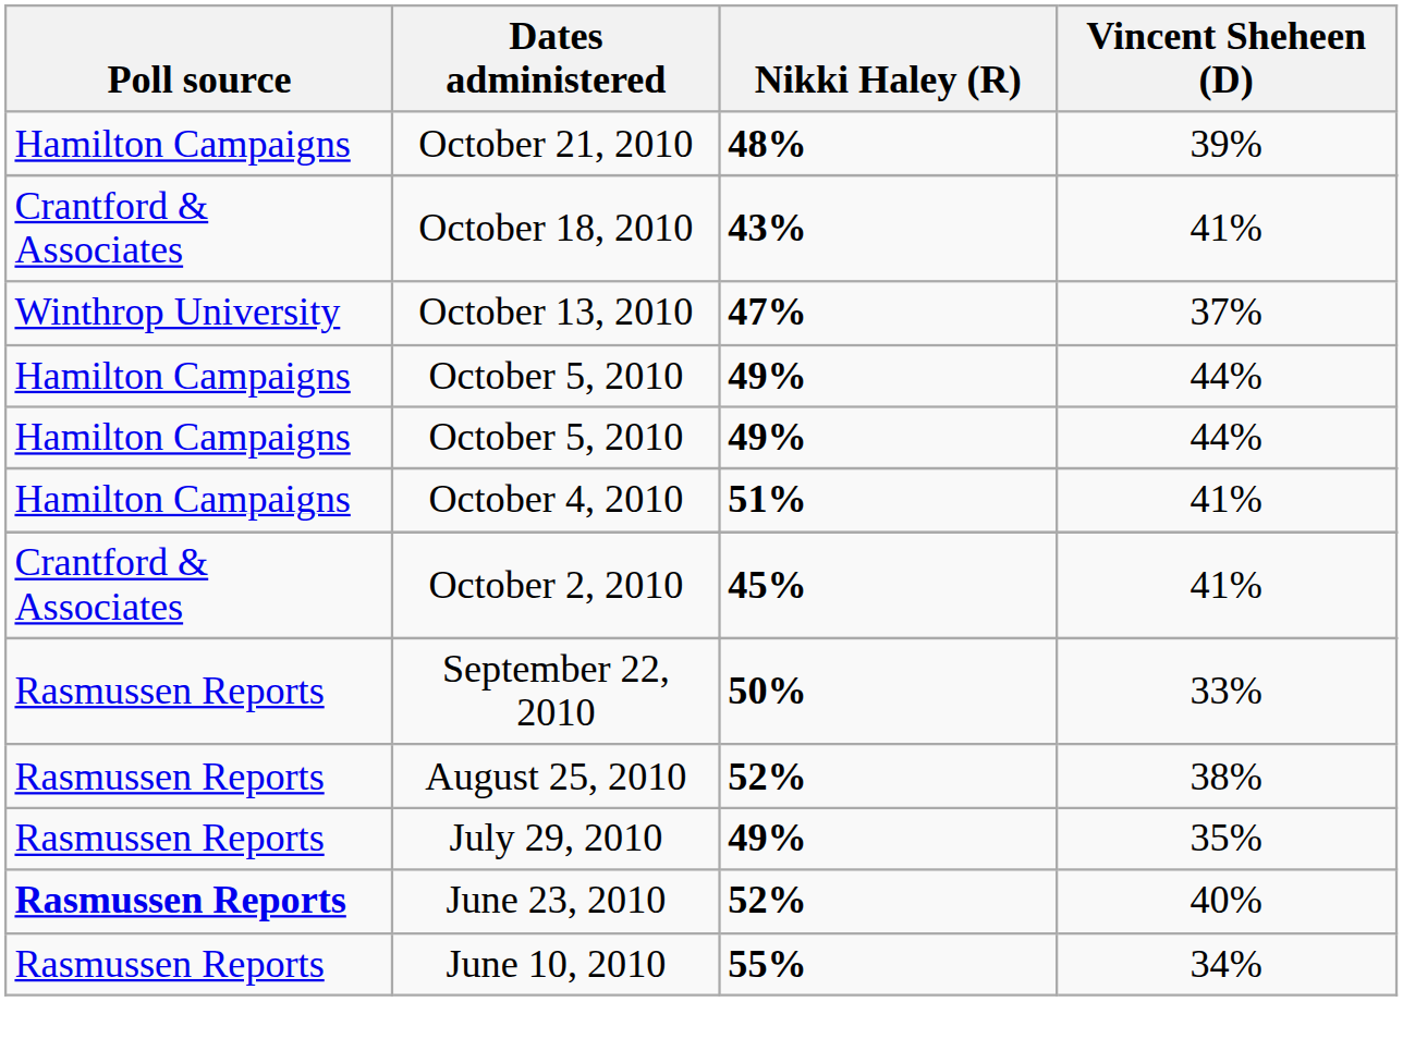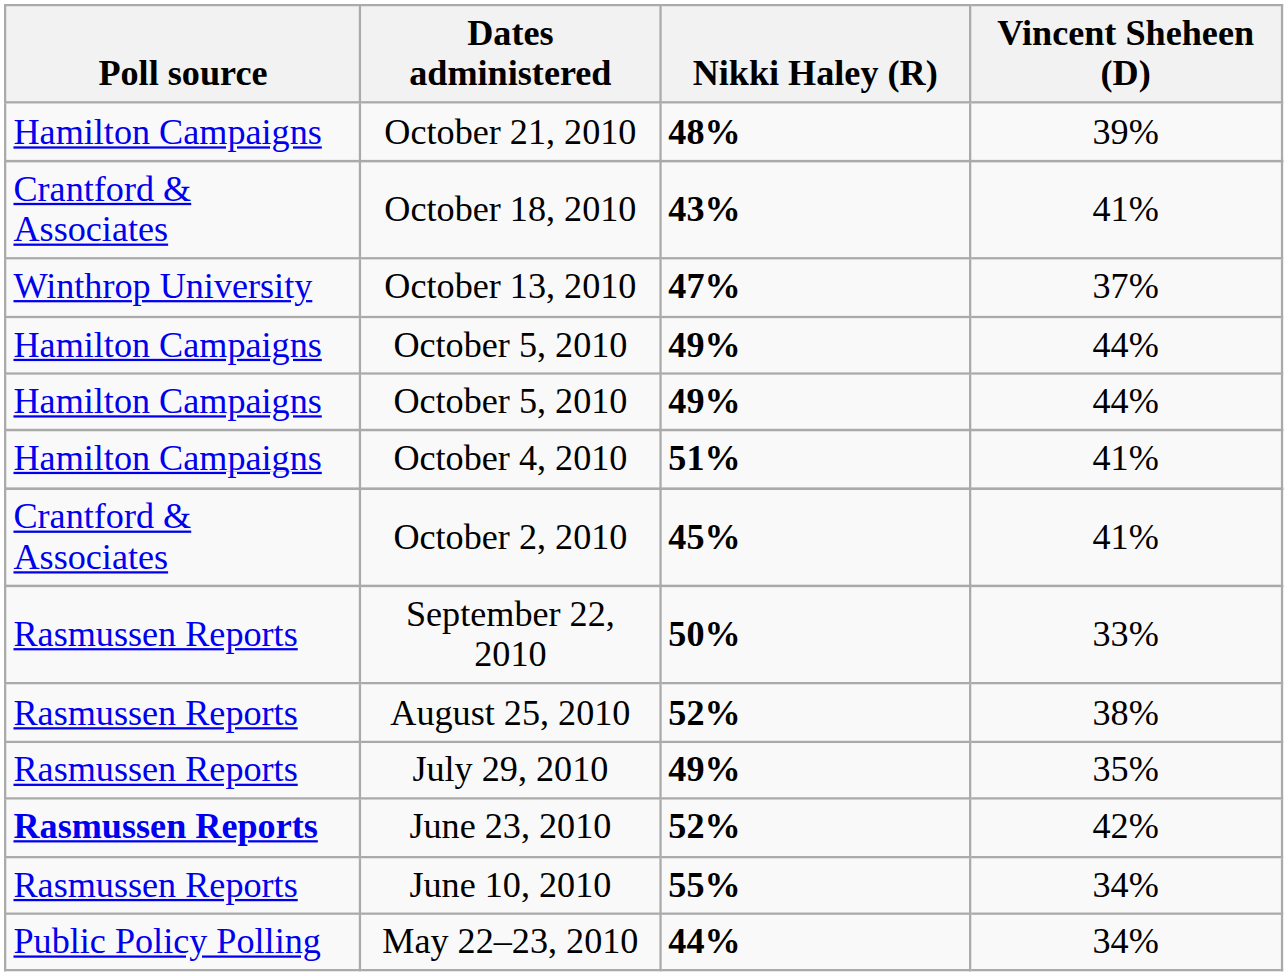June 23, 2010 | Vincent Sheheen (D): 40% -> 42%
+ row: Public Policy Polling | May 22–23, 2010 | 44% | 34%
